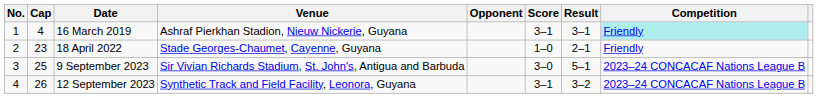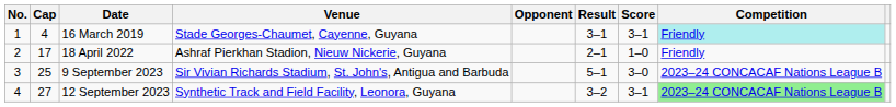columns swapped: Score <-> Result
16 March 2019 | Venue: Ashraf Pierkhan Stadion, Nieuw Nickerie, Guyana -> Stade Georges-Chaumet, Cayenne, Guyana
18 April 2022 | Cap: 23 -> 17
18 April 2022 | Venue: Stade Georges-Chaumet, Cayenne, Guyana -> Ashraf Pierkhan Stadion, Nieuw Nickerie, Guyana
12 September 2023 | Cap: 26 -> 27
12 September 2023 | Competition: no background -> lightgreen background
